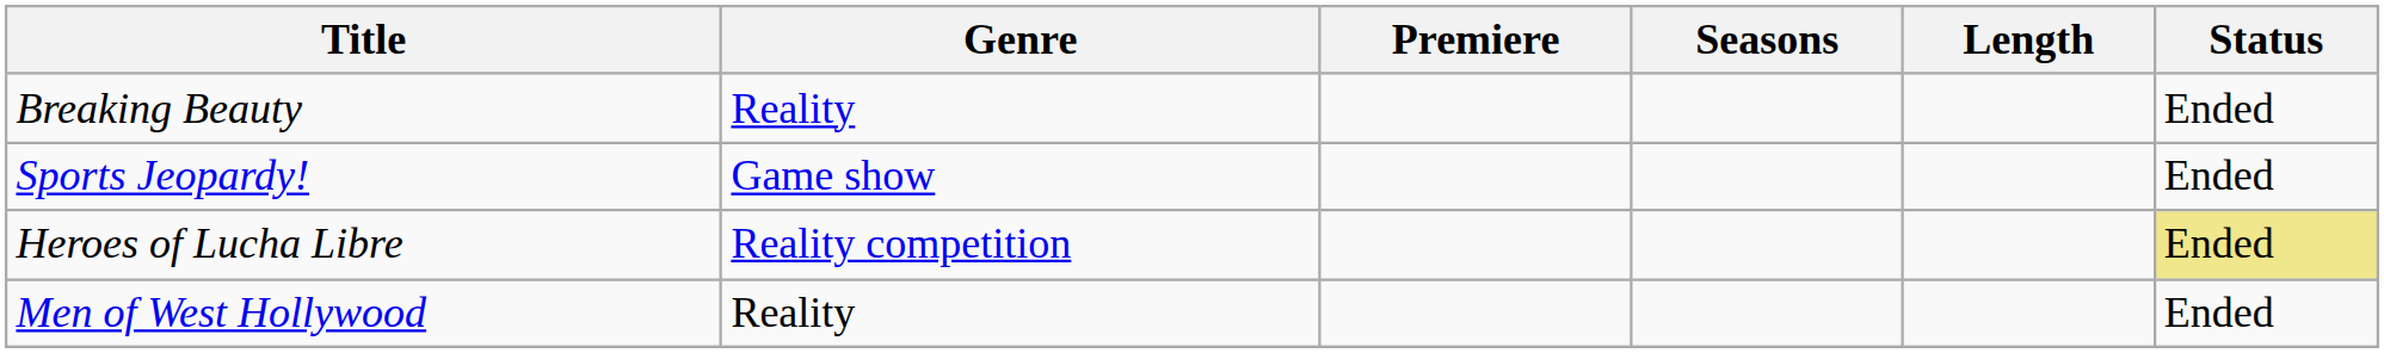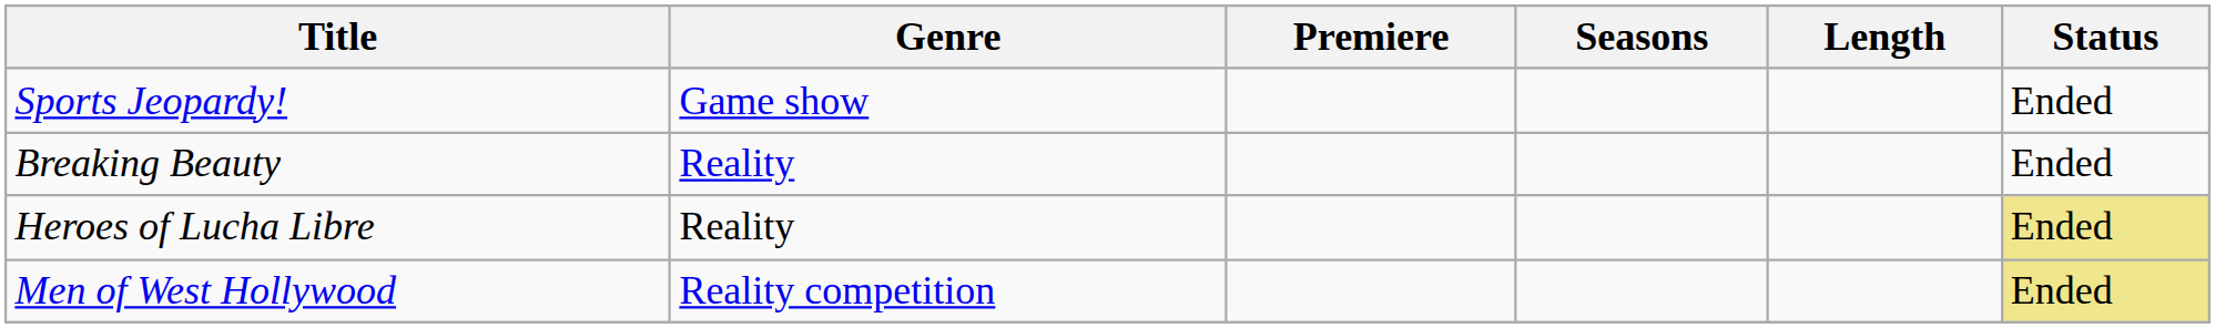rows swapped: Sports Jeopardy! <-> Breaking Beauty
Heroes of Lucha Libre | Genre: Reality competition -> Reality
Men of West Hollywood | Genre: Reality -> Reality competition
Men of West Hollywood | Status: no background -> khaki background
